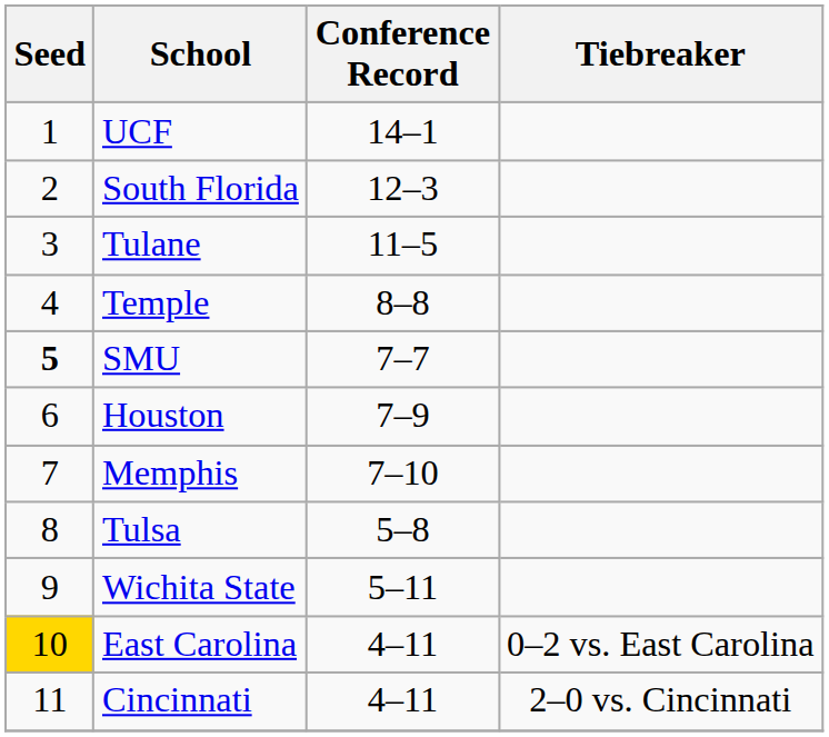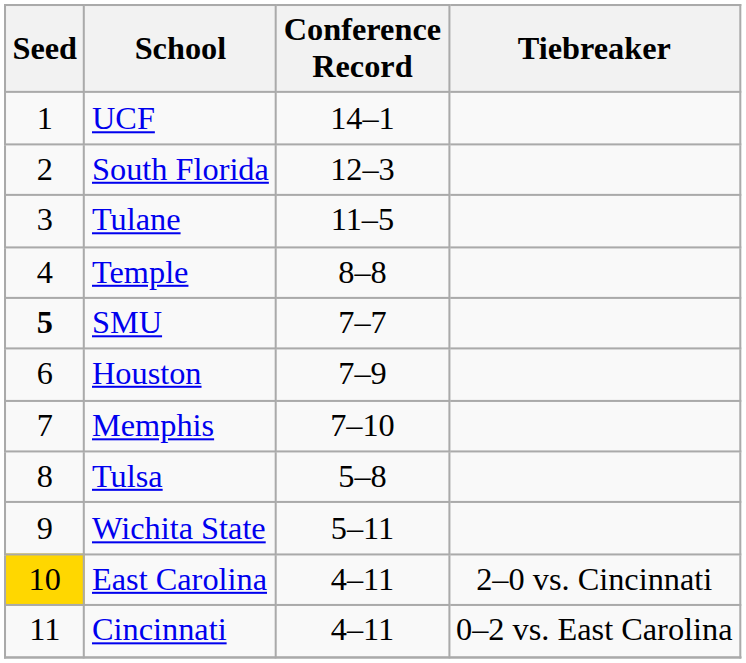East Carolina | Tiebreaker: 0–2 vs. East Carolina -> 2–0 vs. Cincinnati
Cincinnati | Tiebreaker: 2–0 vs. Cincinnati -> 0–2 vs. East Carolina
